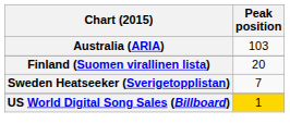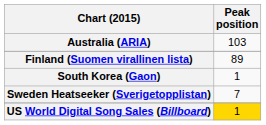Finland (Suomen virallinen lista) | Peak position: 20 -> 89
+ row: South Korea (Gaon) | 1
